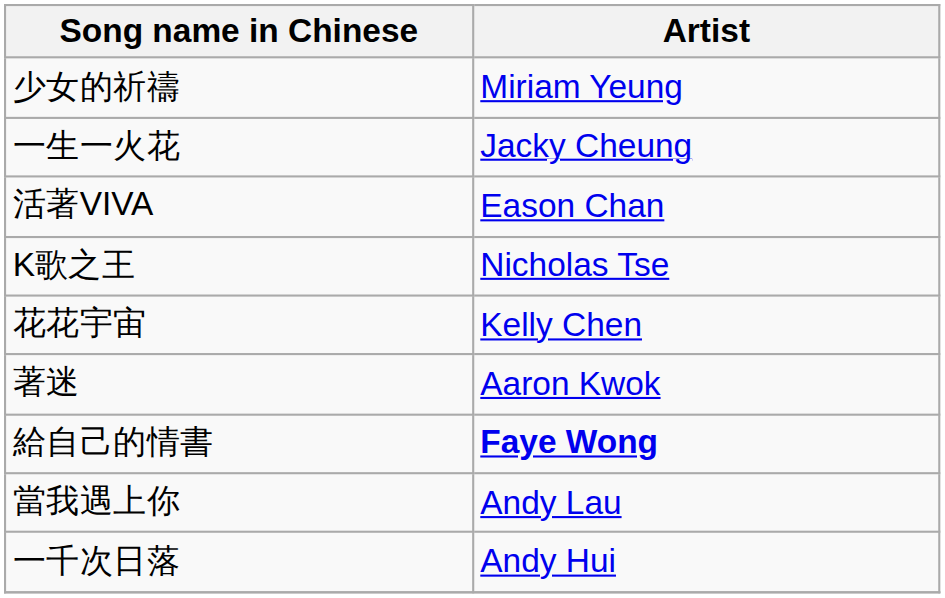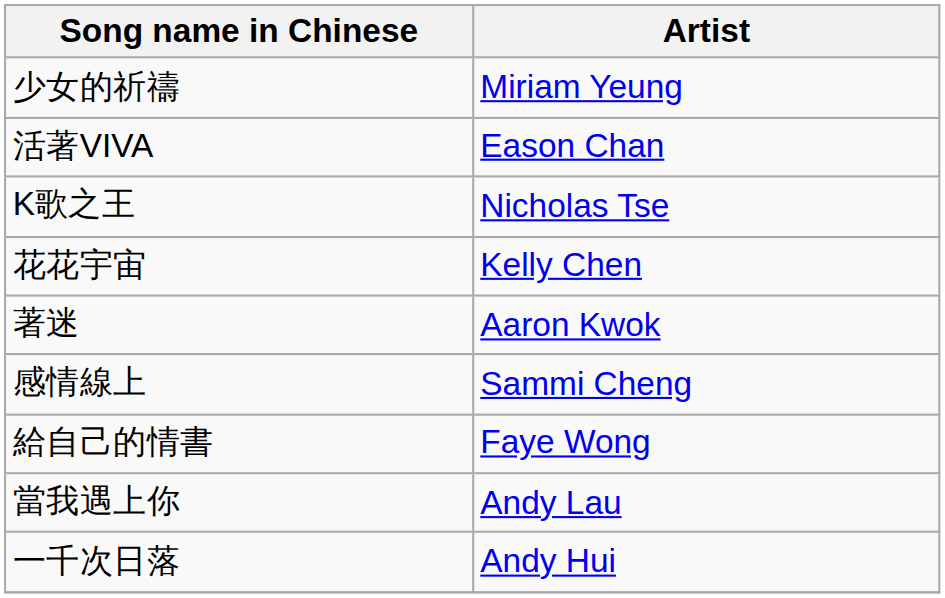- row: 一生一火花 | Jacky Cheung
+ row: 感情線上 | Sammi Cheng
給自己的情書 | Artist: bold -> normal
